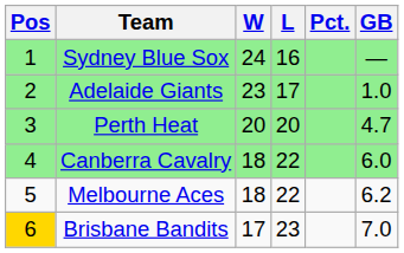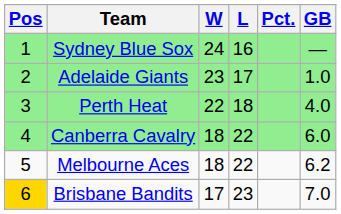Perth Heat | W: 20 -> 22
Perth Heat | L: 20 -> 18
Perth Heat | GB: 4.7 -> 4.0
